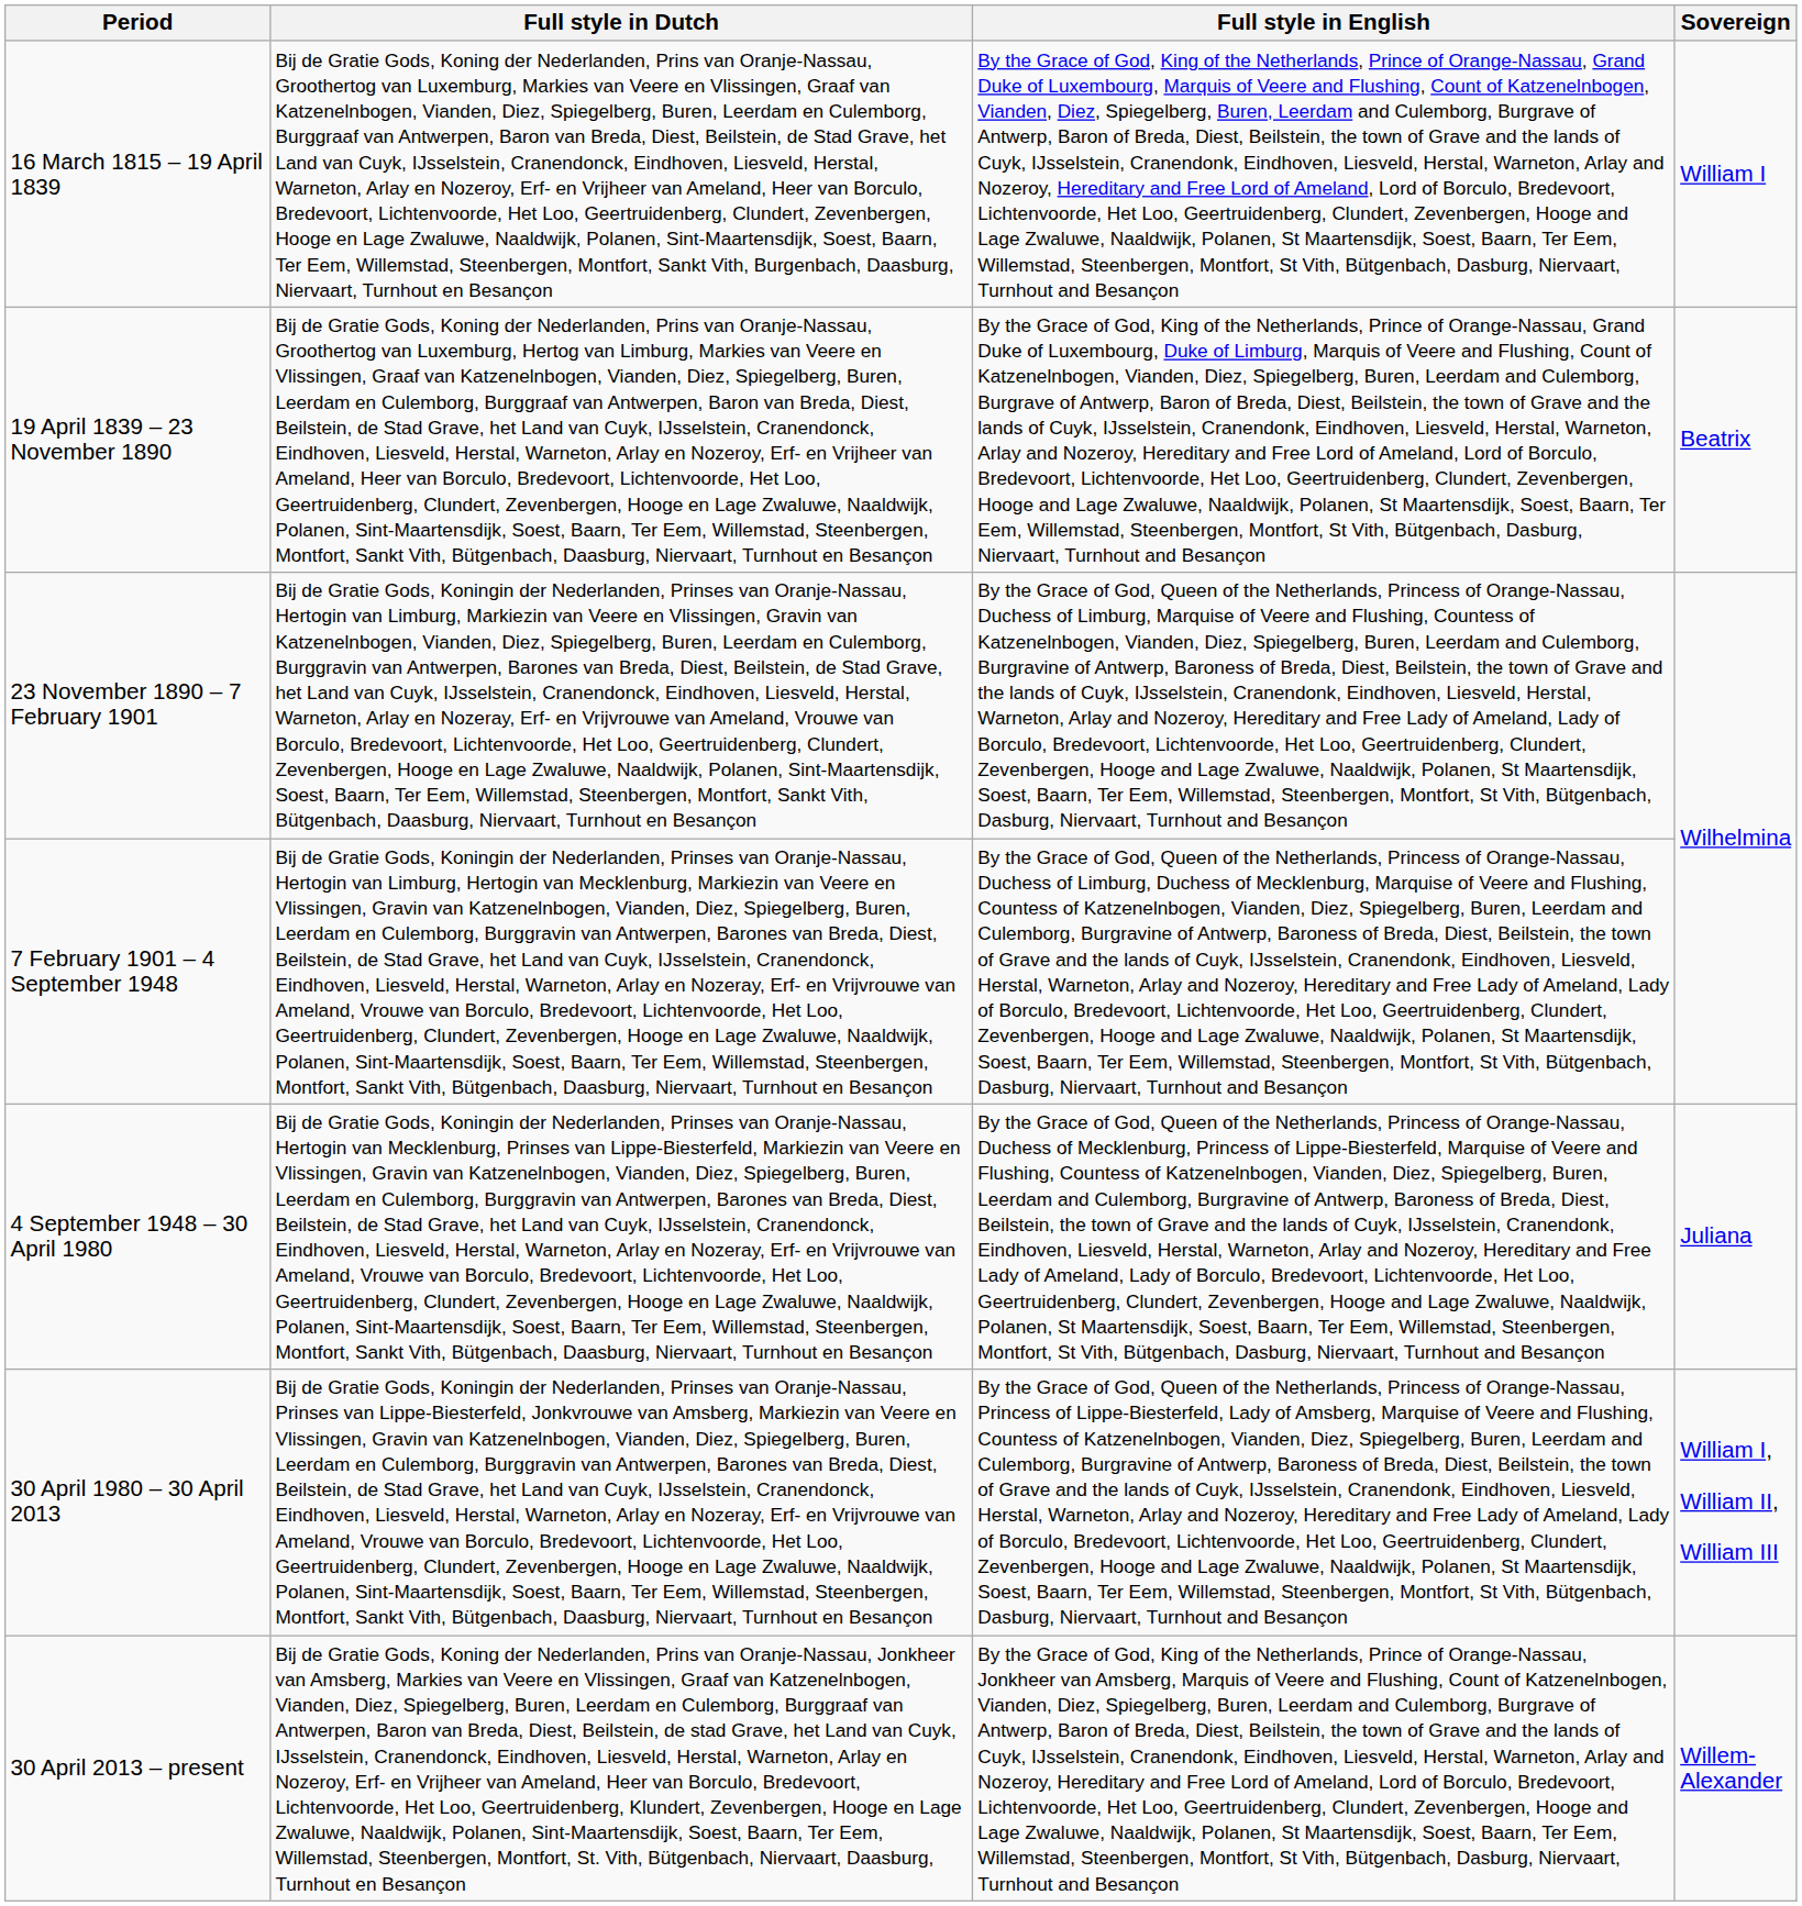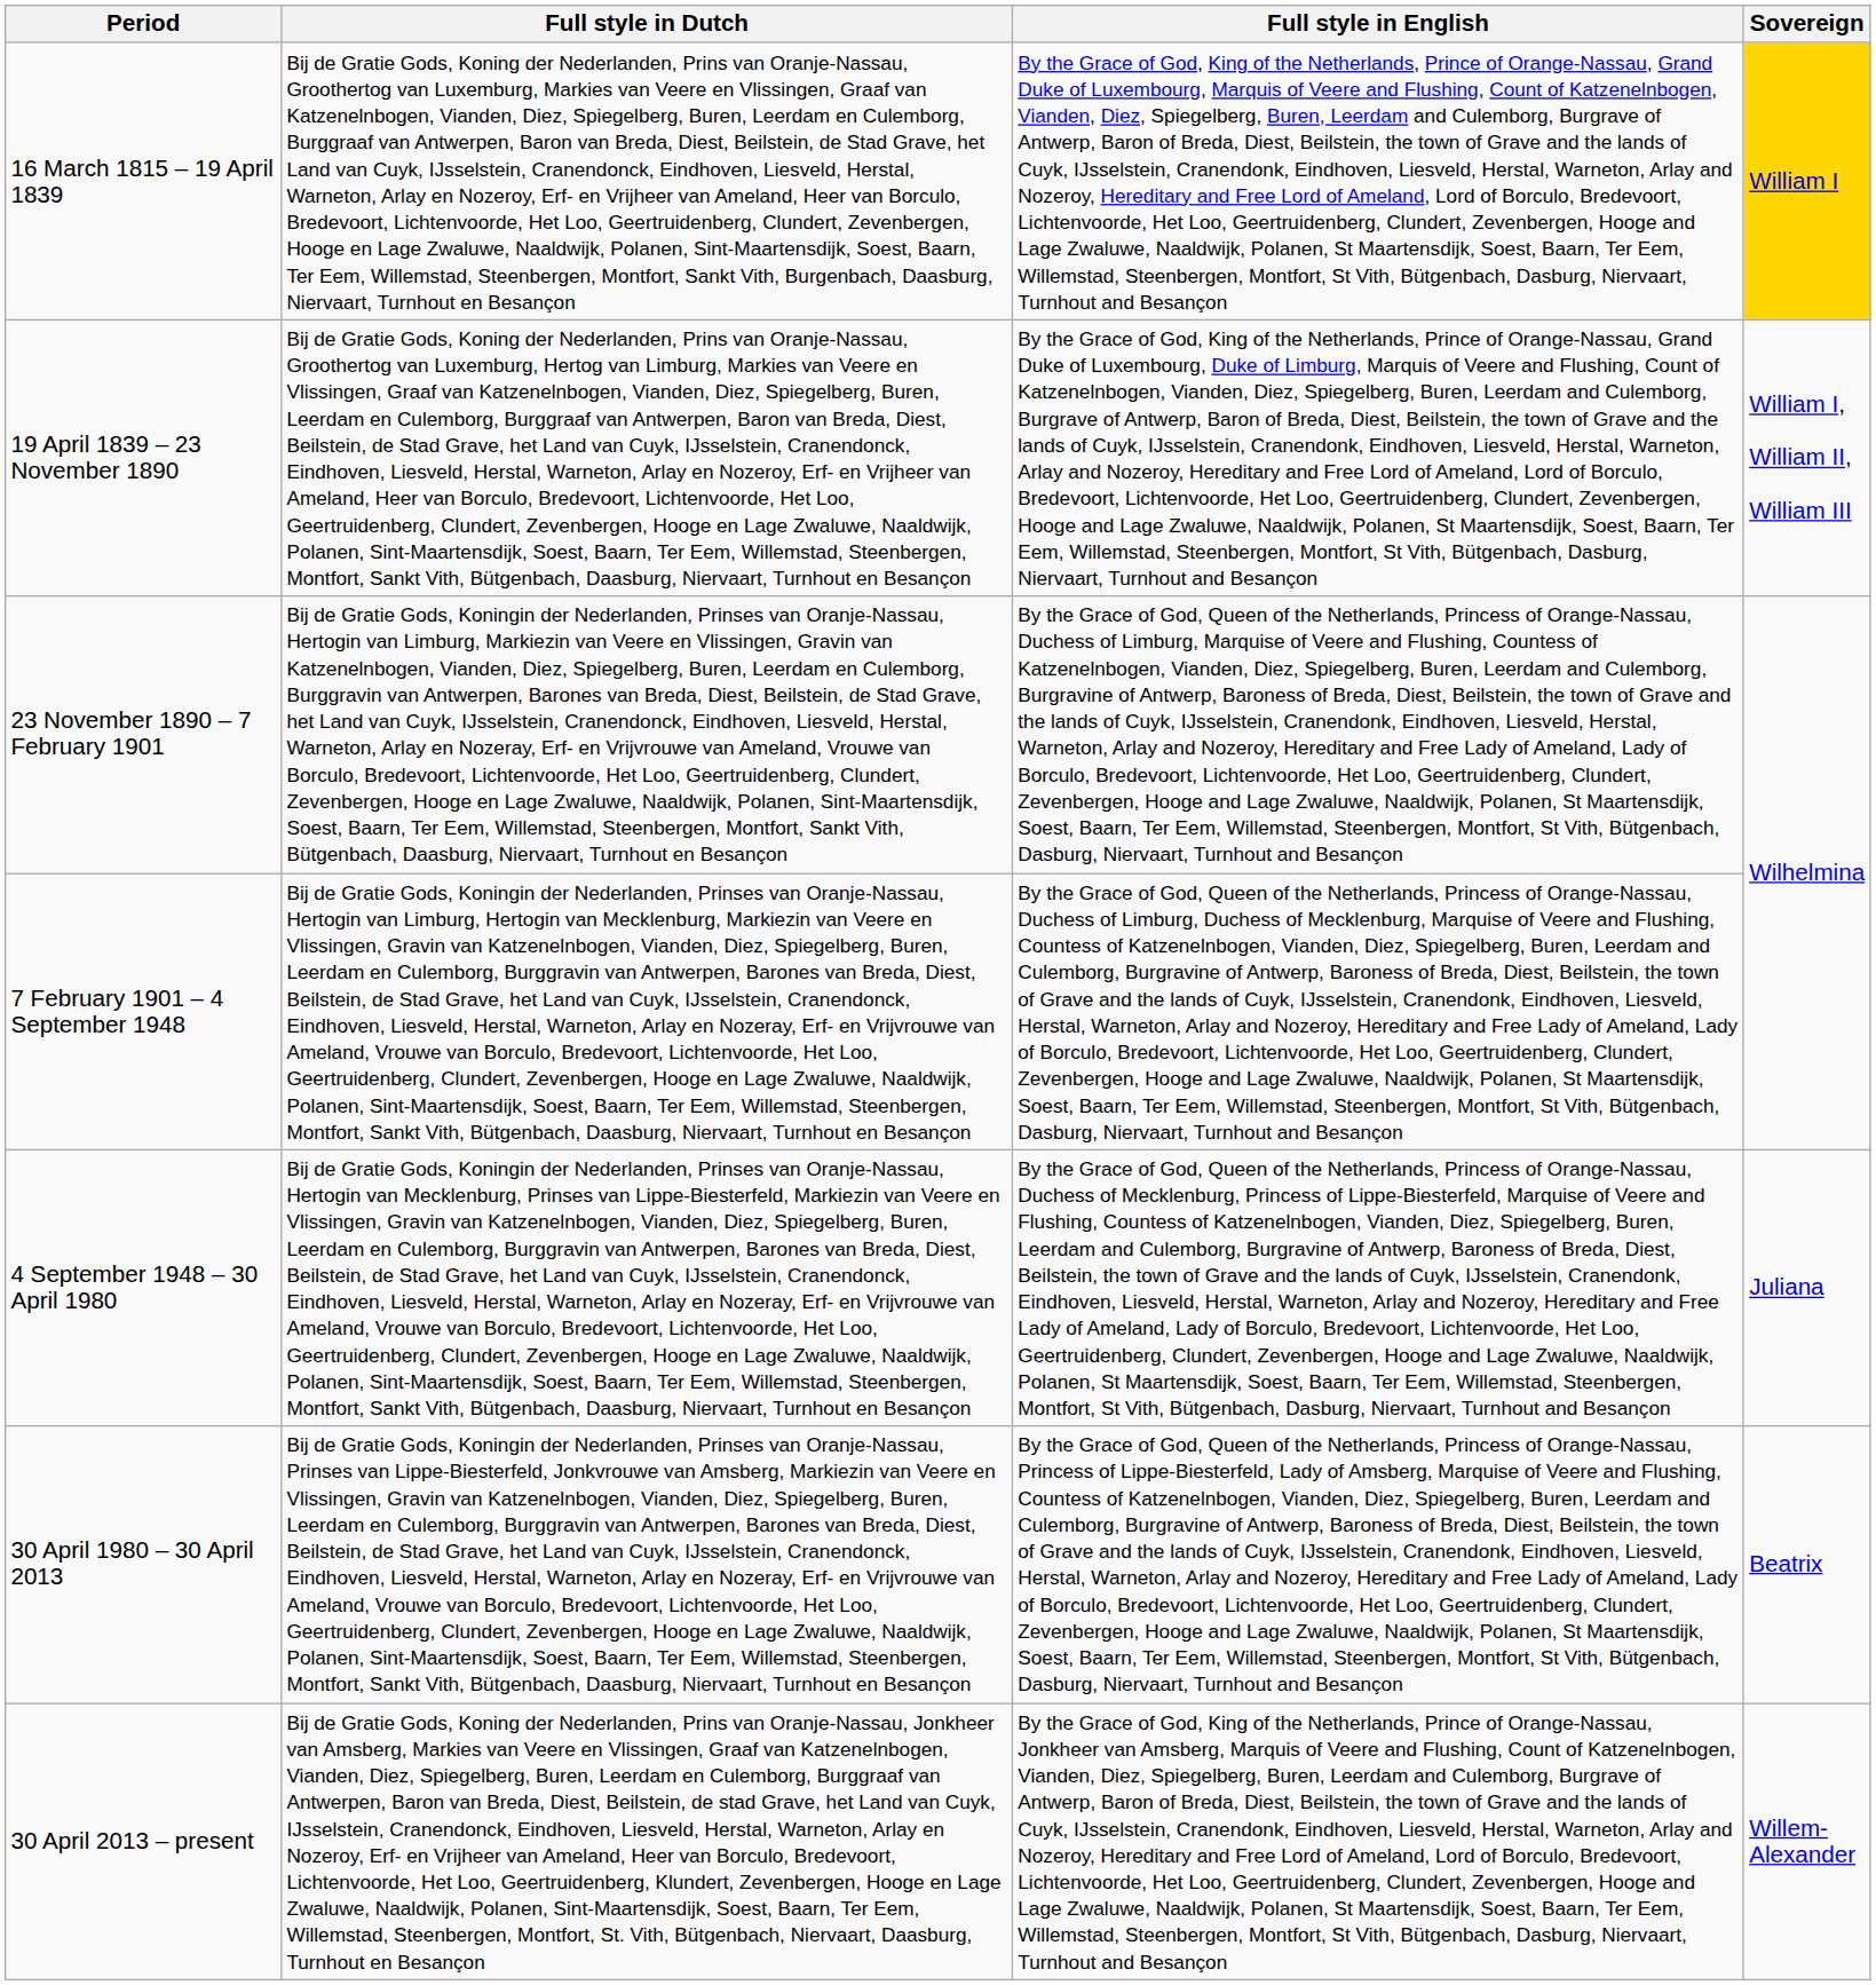16 March 1815 – 19 April 1839 | Sovereign: no background -> gold background
19 April 1839 – 23 November 1890 | Sovereign: Beatrix -> William I, William II, William III
30 April 1980 – 30 April 2013 | Sovereign: William I, William II, William III -> Beatrix
